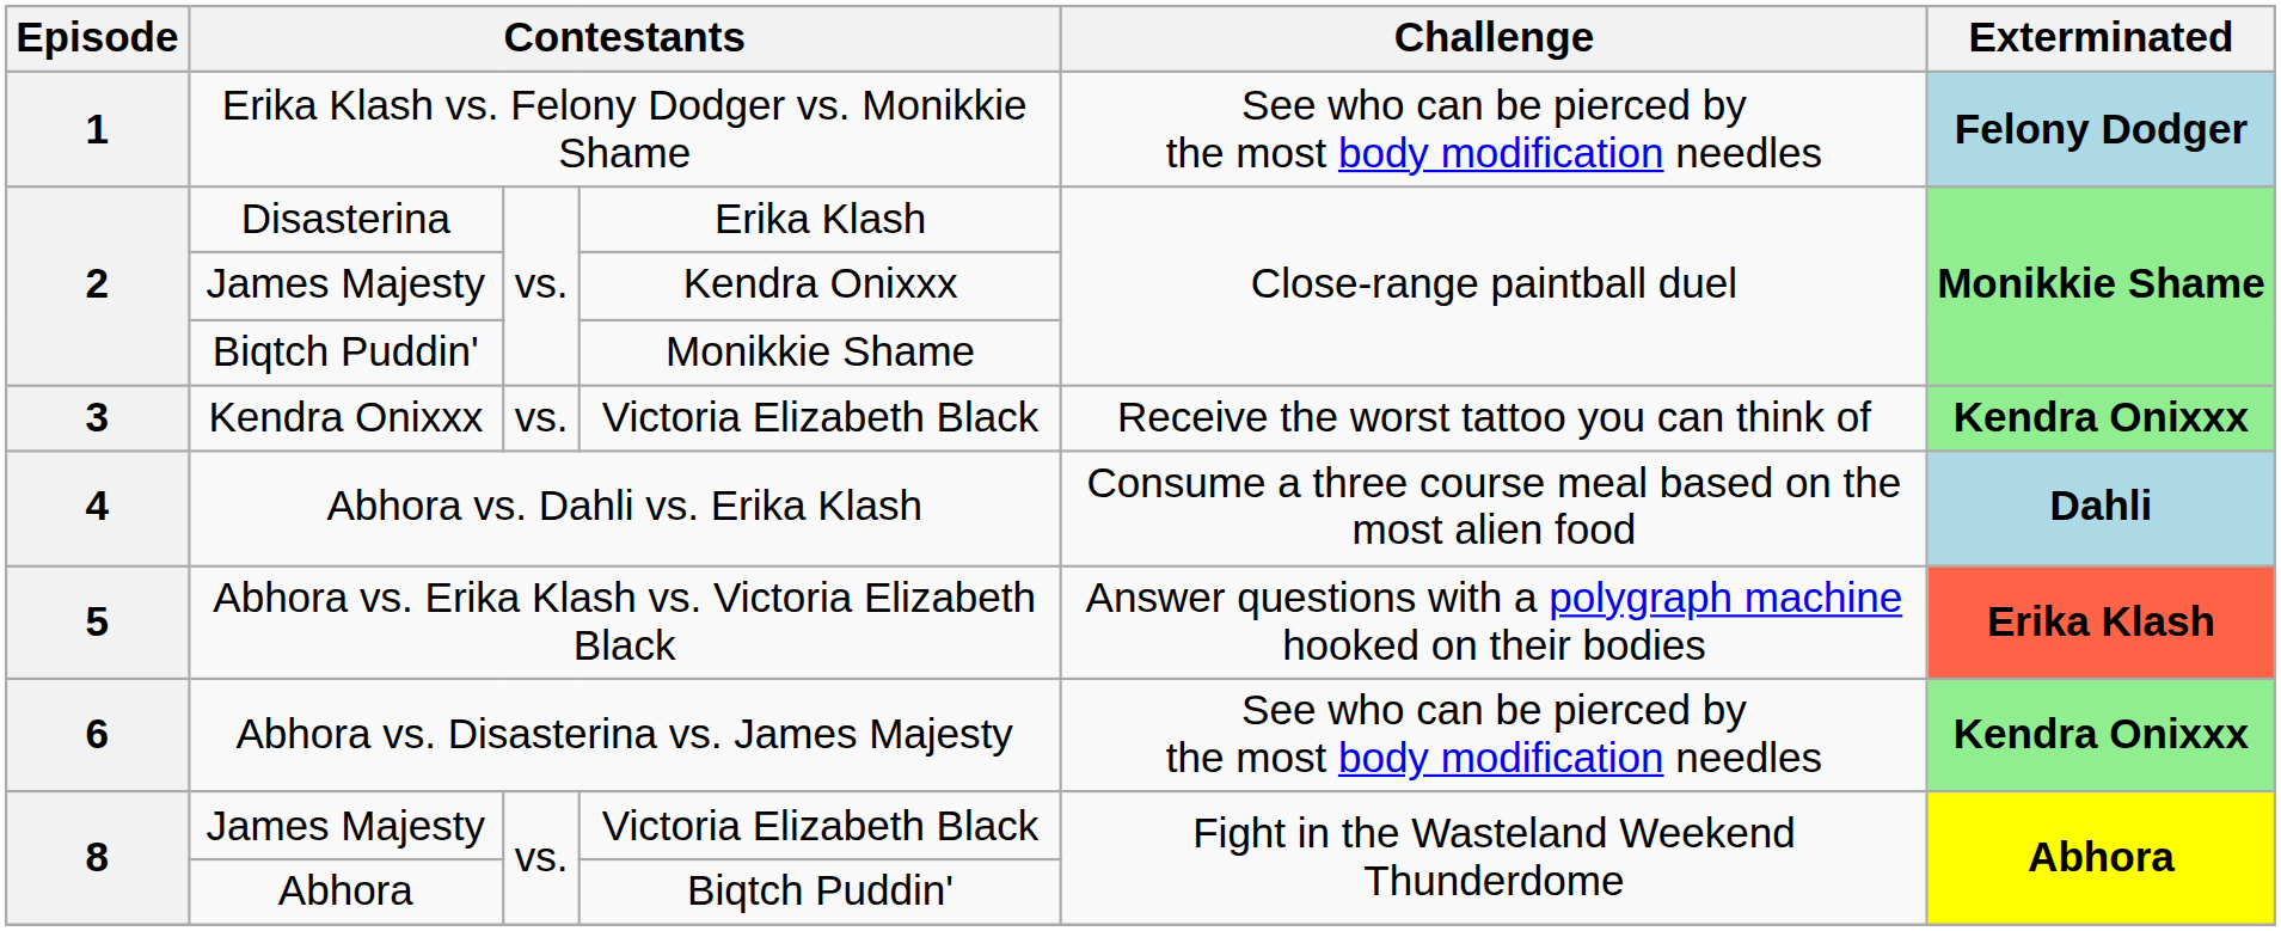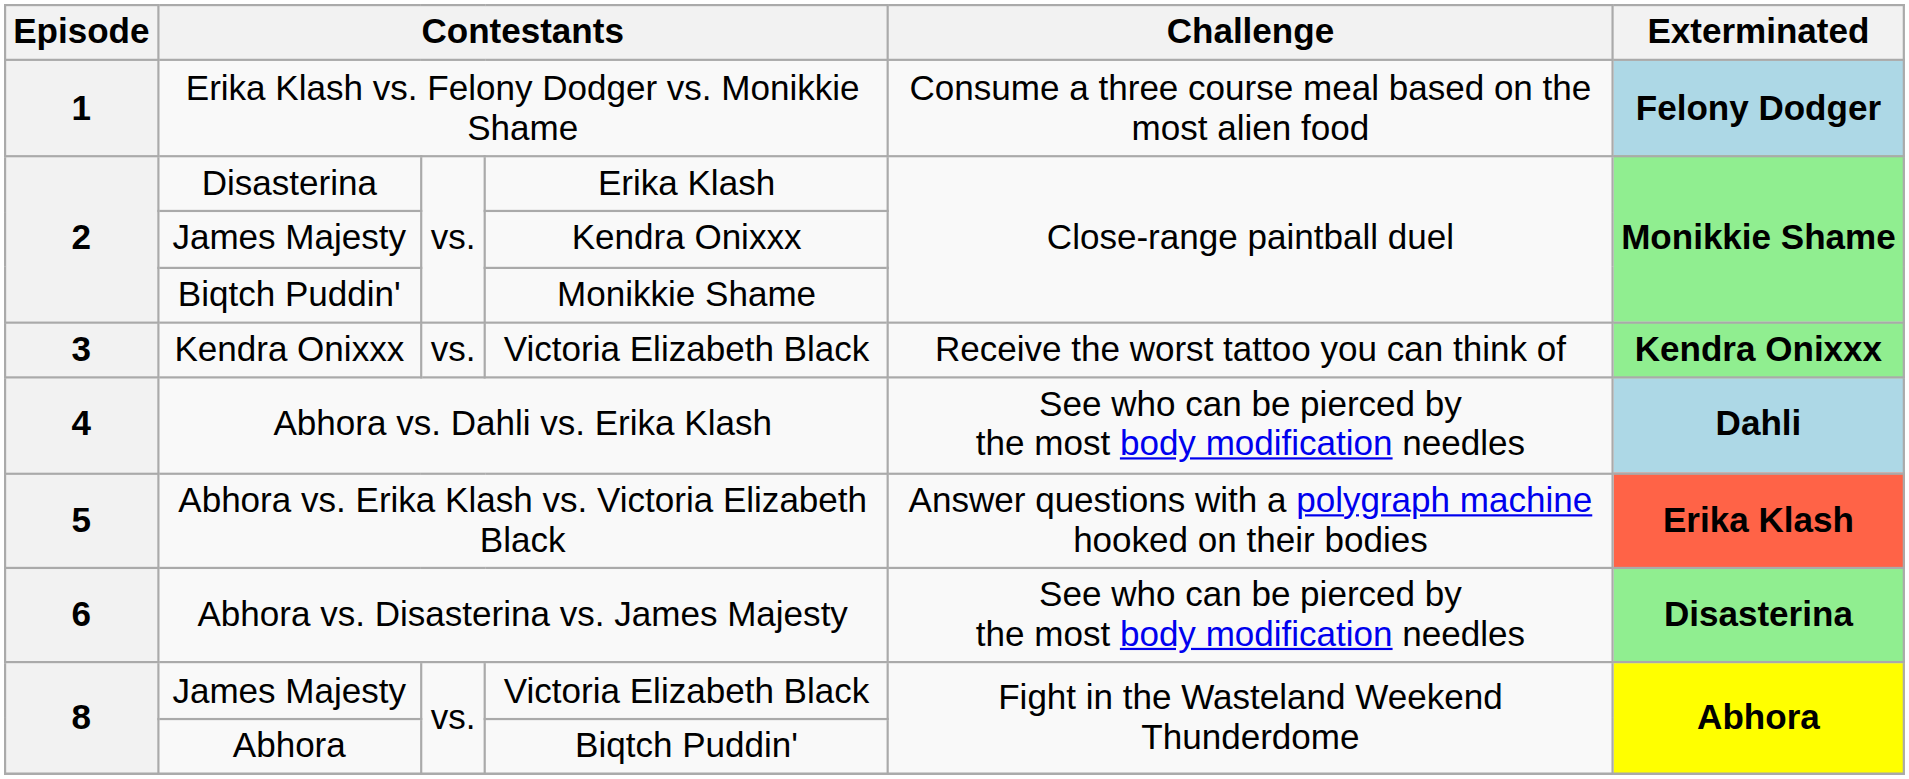Erika Klash vs. Felony Dodger vs. Monikkie Shame | Challenge: See who can be pierced by the most body modification needles -> Consume a three course meal based on the most alien food
Abhora vs. Dahli vs. Erika Klash | Challenge: Consume a three course meal based on the most alien food -> See who can be pierced by the most body modification needles
Abhora vs. Disasterina vs. James Majesty | Exterminated: Kendra Onixxx -> Disasterina
